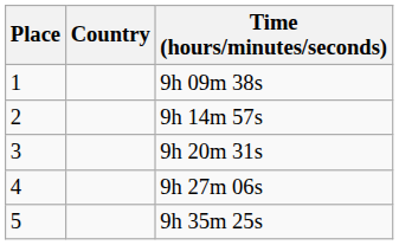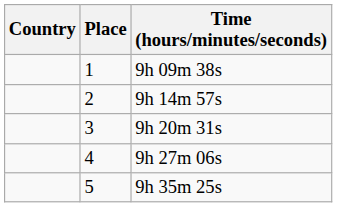columns swapped: Place <-> Country
